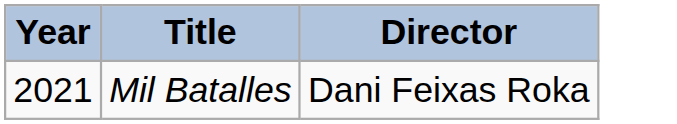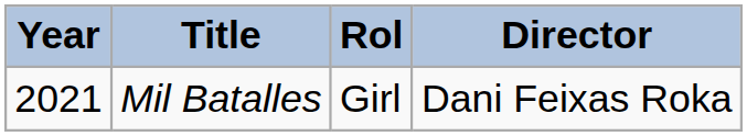+ column: Rol | Girl
